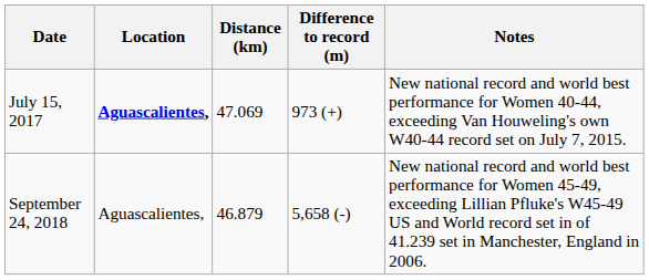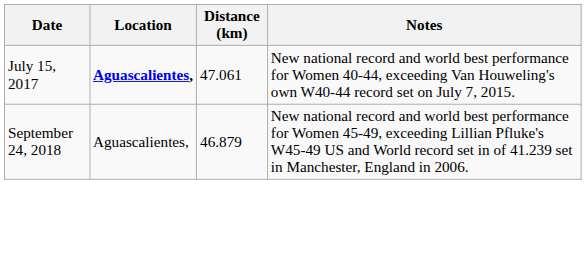- column: Difference to record (m) | 973 (+) | 5,658 (-)
July 15, 2017 | Distance (km): 47.069 -> 47.061
